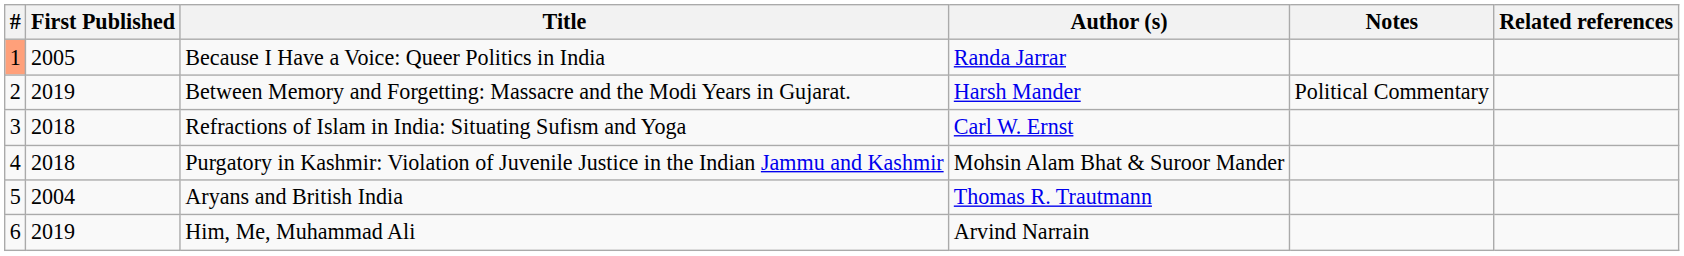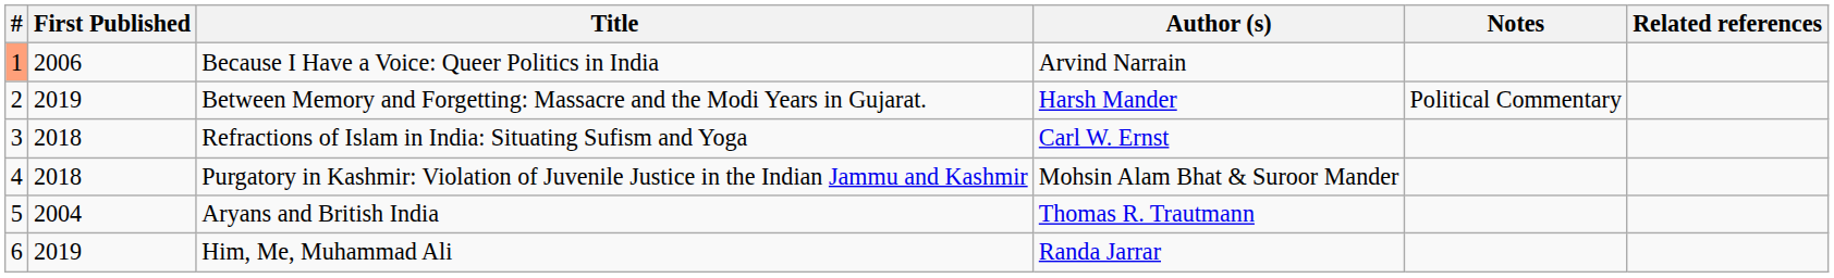Because I Have a Voice: Queer Politics in India | First Published: 2005 -> 2006
Because I Have a Voice: Queer Politics in India | Author (s): Randa Jarrar -> Arvind Narrain
Him, Me, Muhammad Ali | Author (s): Arvind Narrain -> Randa Jarrar
